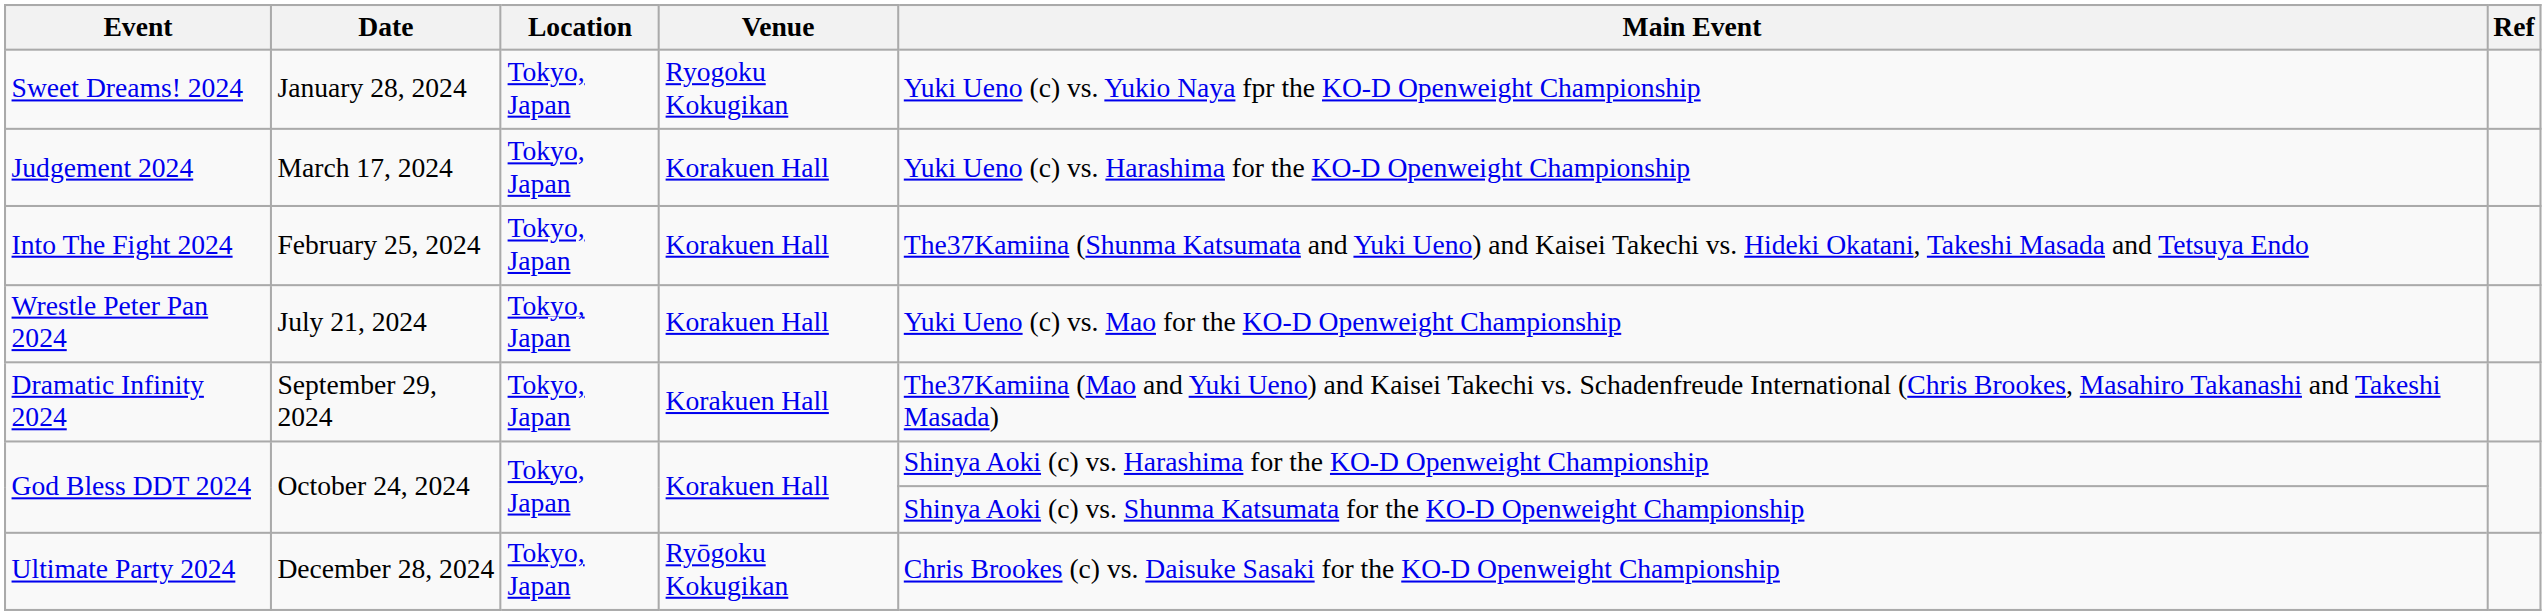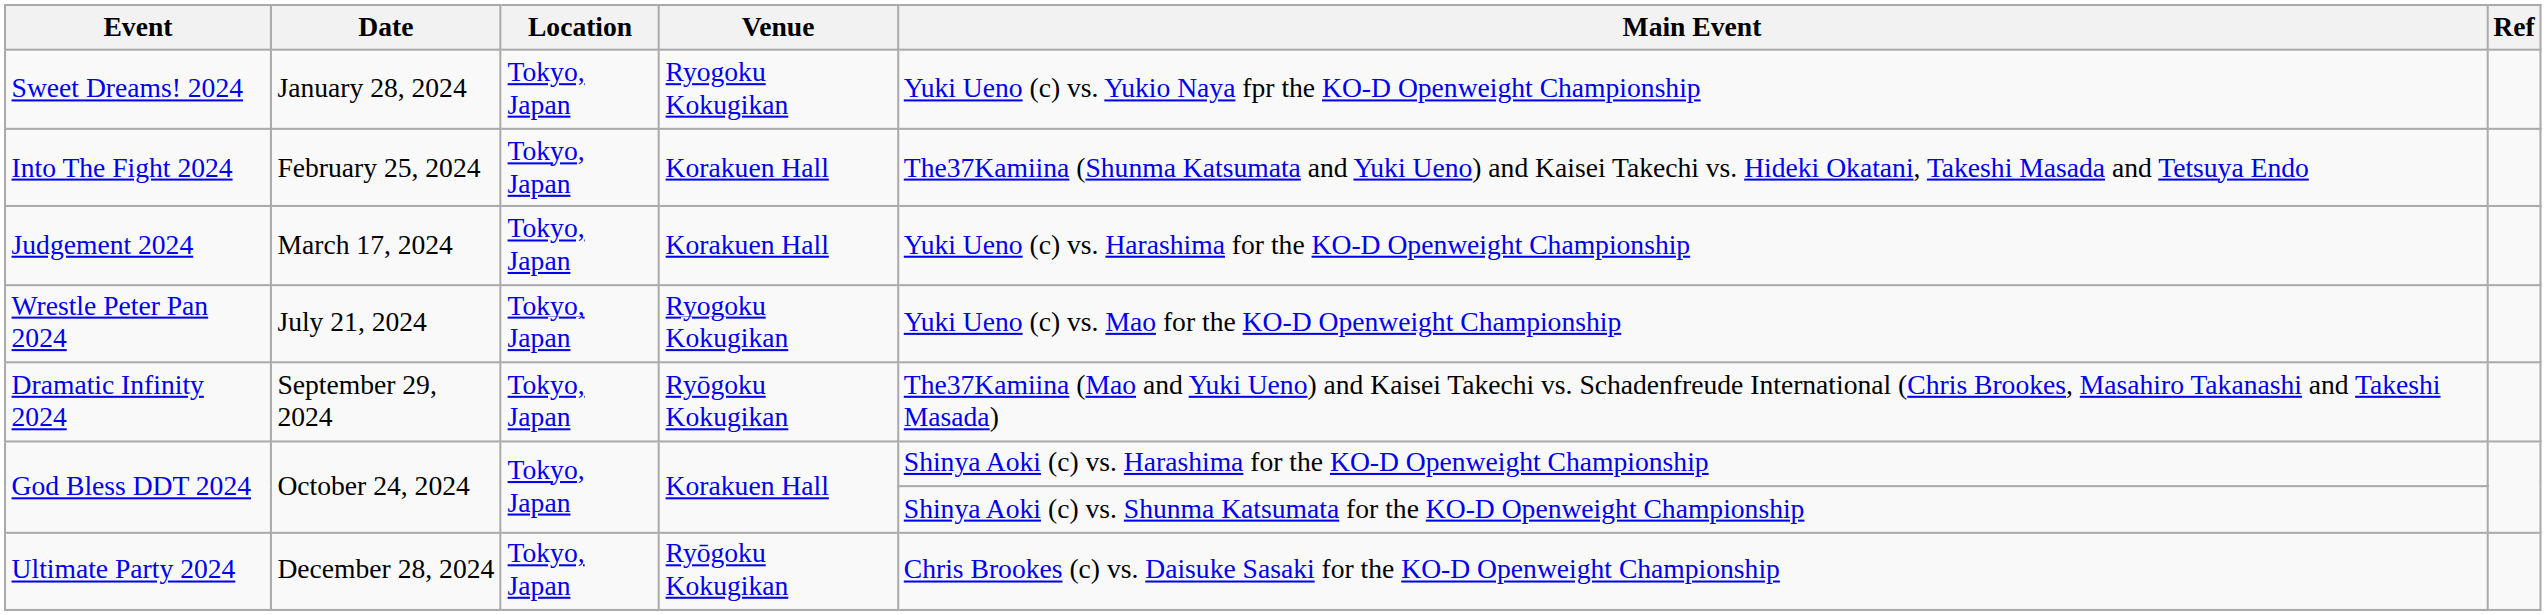rows swapped: Into The Fight 2024 <-> Judgement 2024
Wrestle Peter Pan 2024 | Venue: Korakuen Hall -> Ryogoku Kokugikan
Dramatic Infinity 2024 | Venue: Korakuen Hall -> Ryōgoku Kokugikan
